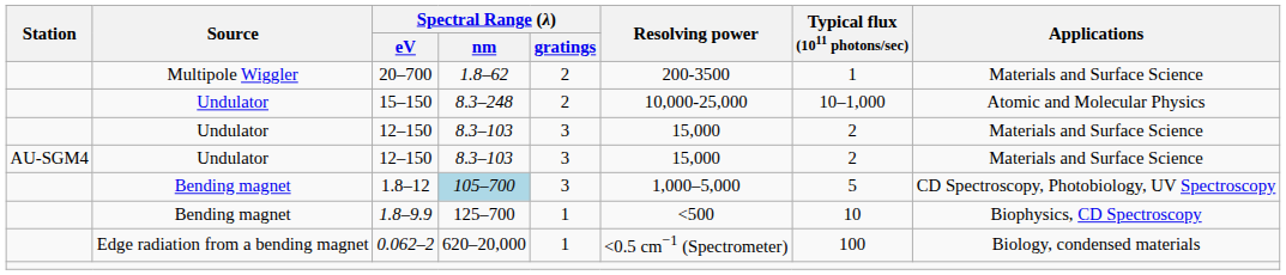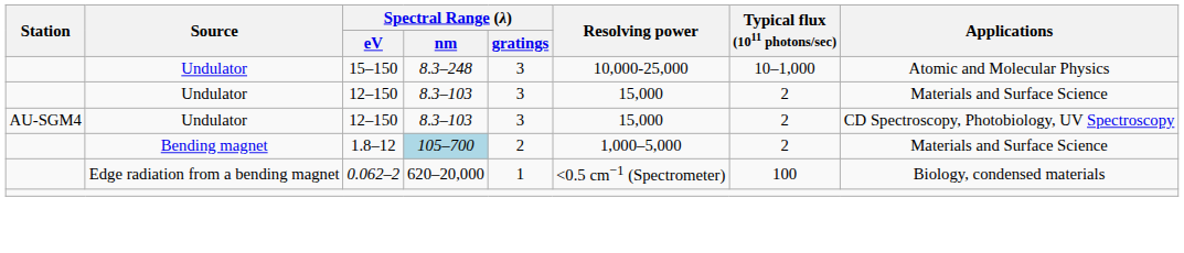- row: Multipole Wiggler | 20–700 | 1.8–62 | 2 | 200-3500 | 1 | Materials and Surface Science
15–150 | Spectral Range (λ) / gratings: 2 -> 3
AU-SGM4 / 12–150 | Applications: Materials and Surface Science -> CD Spectroscopy, Photobiology, UV Spectroscopy
1.8–12 | Spectral Range (λ) / gratings: 3 -> 2
1.8–12 | Typical flux (1011 photons/sec): 5 -> 2
1.8–12 | Applications: CD Spectroscopy, Photobiology, UV Spectroscopy -> Materials and Surface Science
- row: Bending magnet | 1.8–9.9 | 125–700 | 1 | <500 | 10 | Biophysics, CD Spectroscopy
